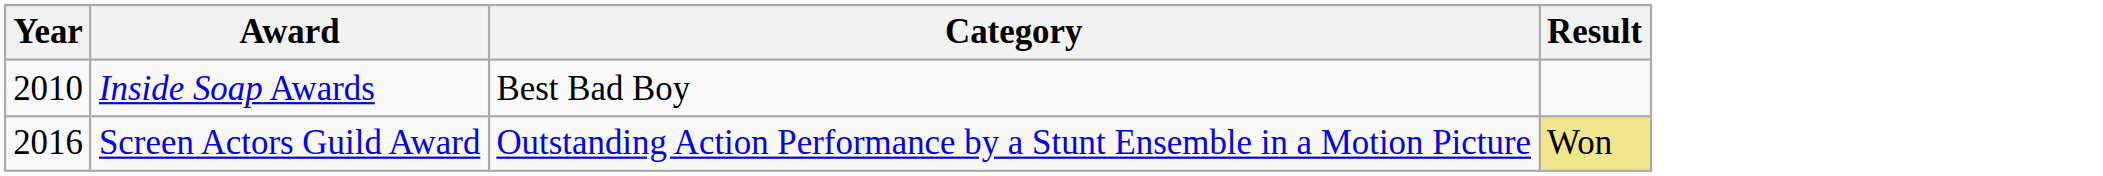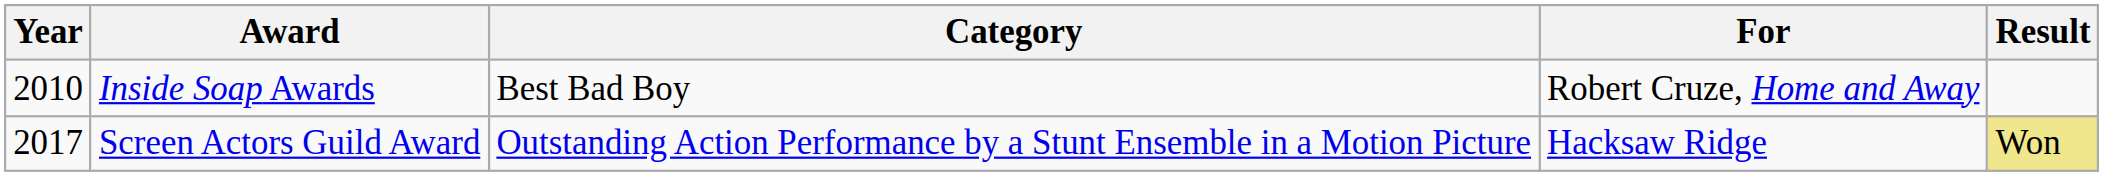+ column: For | Robert Cruze, Home and Away | Hacksaw Ridge
Screen Actors Guild Award | Year: 2016 -> 2017
